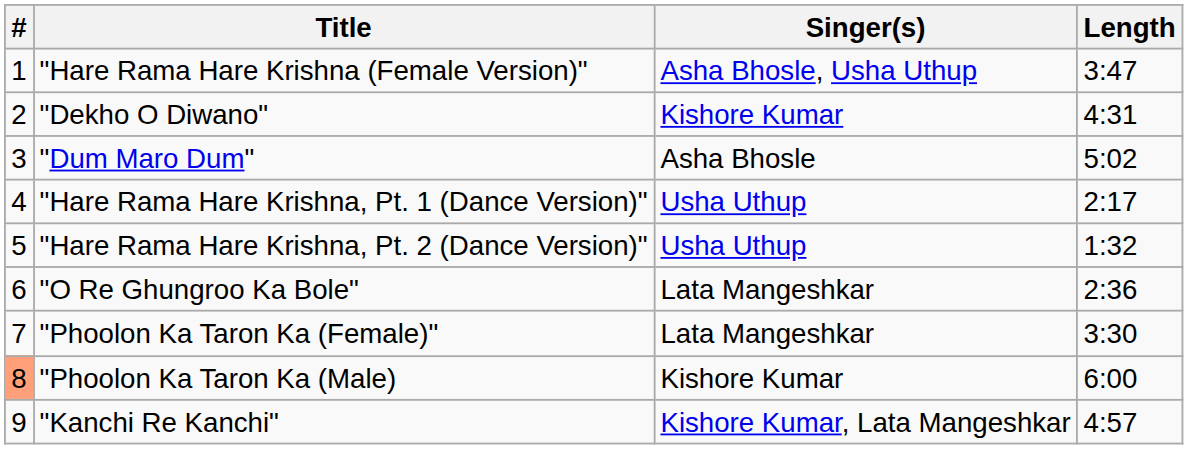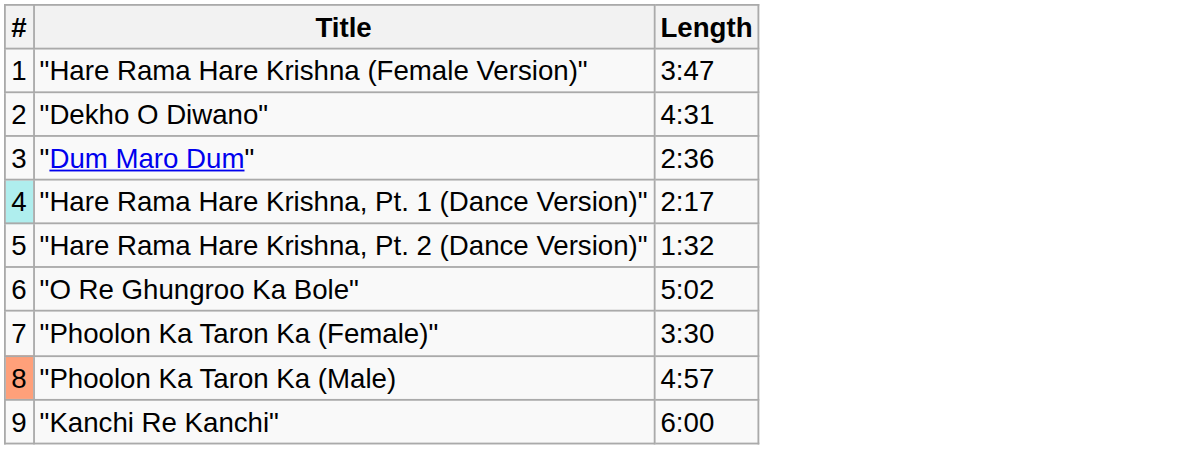- column: Singer(s) | Asha Bhosle, Usha Uthup | Kishore Kumar | Asha Bhosle | Usha Uthup | Usha Uthup | Lata Mangeshkar | Lata Mangeshkar | Kishore Kumar | Kishore Kumar, Lata Mangeshkar
"Dum Maro Dum" | Length: 5:02 -> 2:36
"Hare Rama Hare Krishna, Pt. 1 (Dance Version)" | #: no background -> paleturquoise background
"O Re Ghungroo Ka Bole" | Length: 2:36 -> 5:02
"Phoolon Ka Taron Ka (Male) | Length: 6:00 -> 4:57
"Kanchi Re Kanchi" | Length: 4:57 -> 6:00
